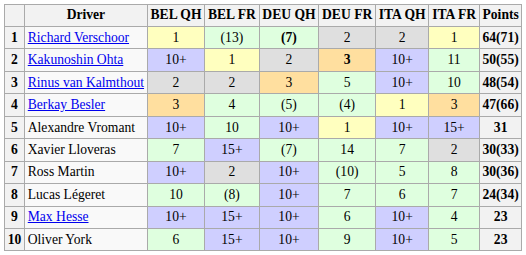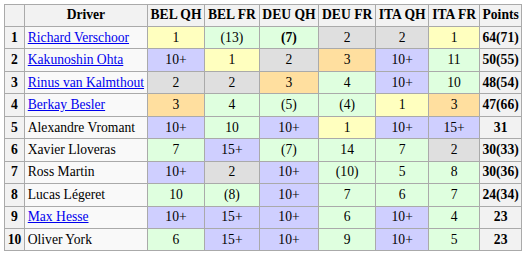Kakunoshin Ohta | DEU FR: bold -> normal
Rinus van Kalmthout | DEU FR: 5 -> 4
